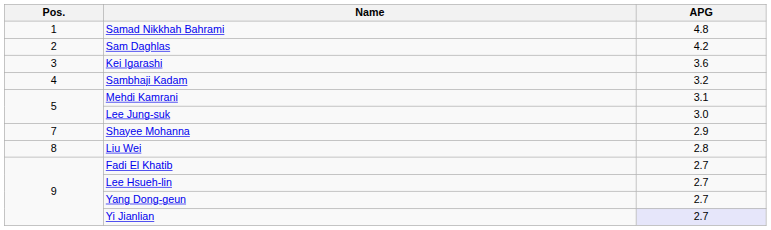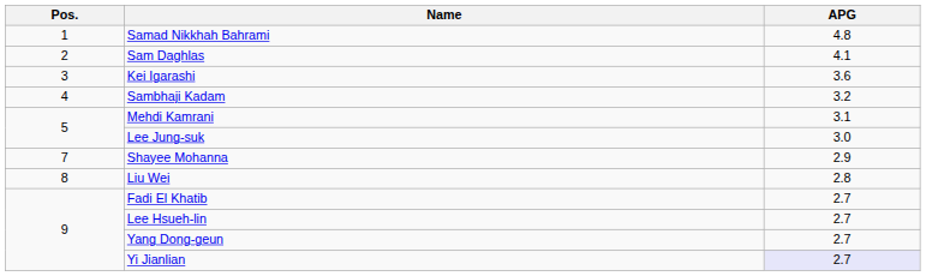Sam Daghlas | APG: 4.2 -> 4.1
